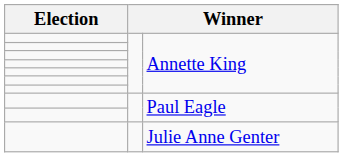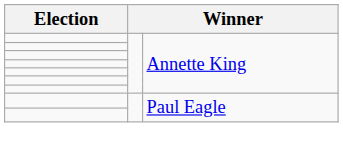- row: Julie Anne Genter
